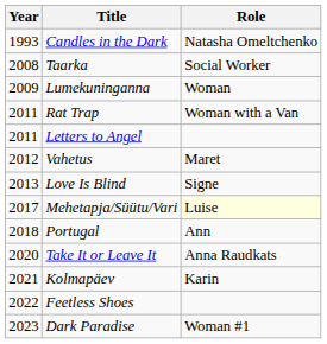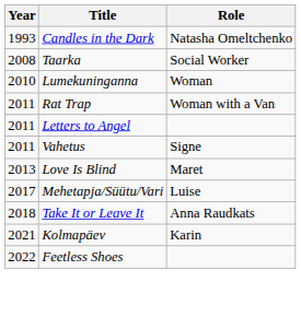Lumekuninganna | Year: 2009 -> 2010
Vahetus | Year: 2012 -> 2011
Vahetus | Role: Maret -> Signe
Love Is Blind | Role: Signe -> Maret
Mehetapja/Süütu/Vari | Role: lightyellow background -> no background
- row: 2018 | Portugal | Ann
Take It or Leave It | Year: 2020 -> 2018
- row: 2023 | Dark Paradise | Woman #1
